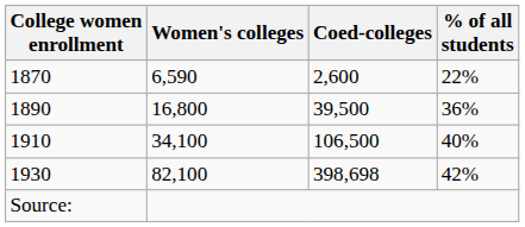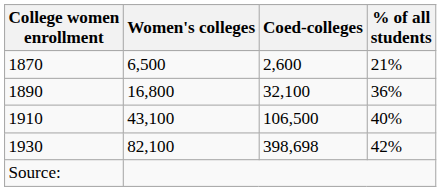1870 | Women's colleges: 6,590 -> 6,500
1870 | % of all students: 22% -> 21%
1890 | Coed-colleges: 39,500 -> 32,100
1910 | Women's colleges: 34,100 -> 43,100
